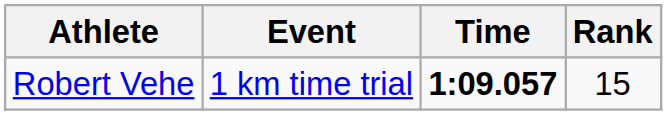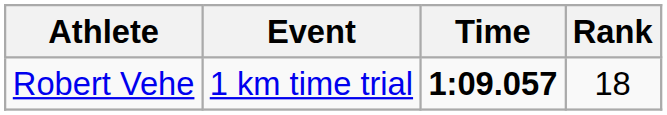Robert Vehe | Rank: 15 -> 18
